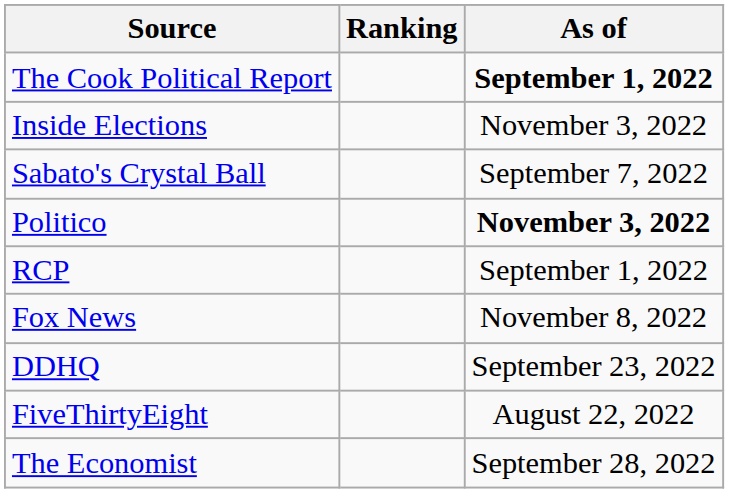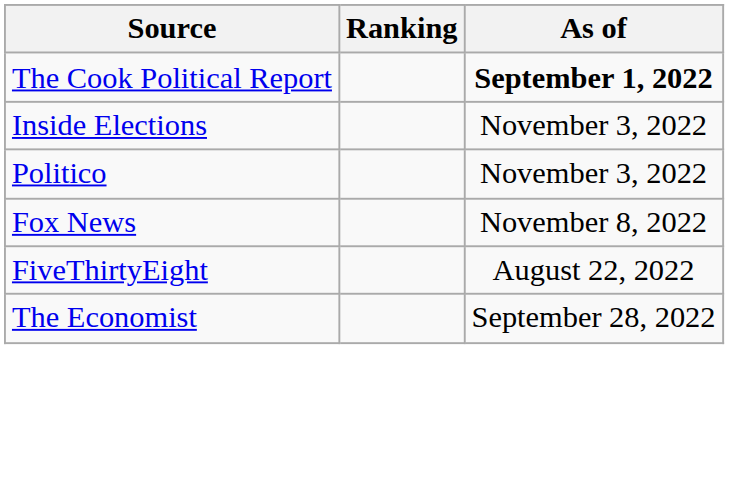- row: Sabato's Crystal Ball | September 7, 2022
Politico | As of: bold -> normal
- row: RCP | September 1, 2022
- row: DDHQ | September 23, 2022
